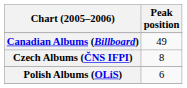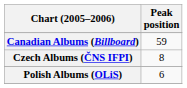Canadian Albums (Billboard) | Peak position: 49 -> 59
